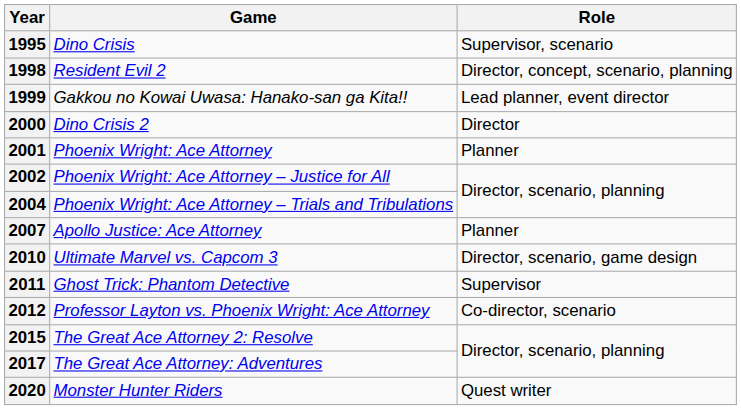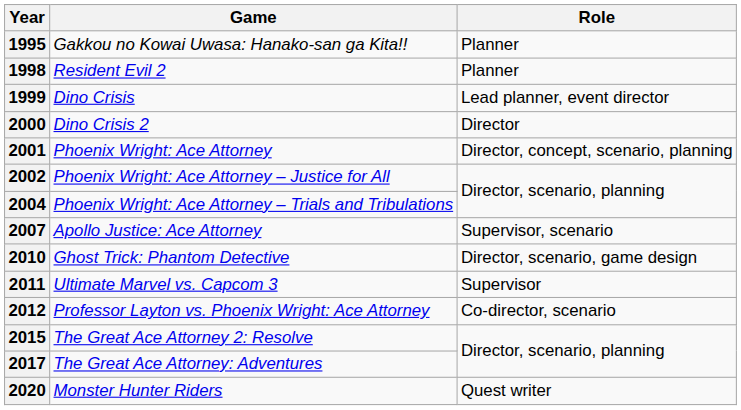1995 | Game: Dino Crisis -> Gakkou no Kowai Uwasa: Hanako-san ga Kita!!
1995 | Role: Supervisor, scenario -> Planner
1998 | Role: Director, concept, scenario, planning -> Planner
1999 | Game: Gakkou no Kowai Uwasa: Hanako-san ga Kita!! -> Dino Crisis
2001 | Role: Planner -> Director, concept, scenario, planning
2007 | Role: Planner -> Supervisor, scenario
2010 | Game: Ultimate Marvel vs. Capcom 3 -> Ghost Trick: Phantom Detective
2011 | Game: Ghost Trick: Phantom Detective -> Ultimate Marvel vs. Capcom 3
